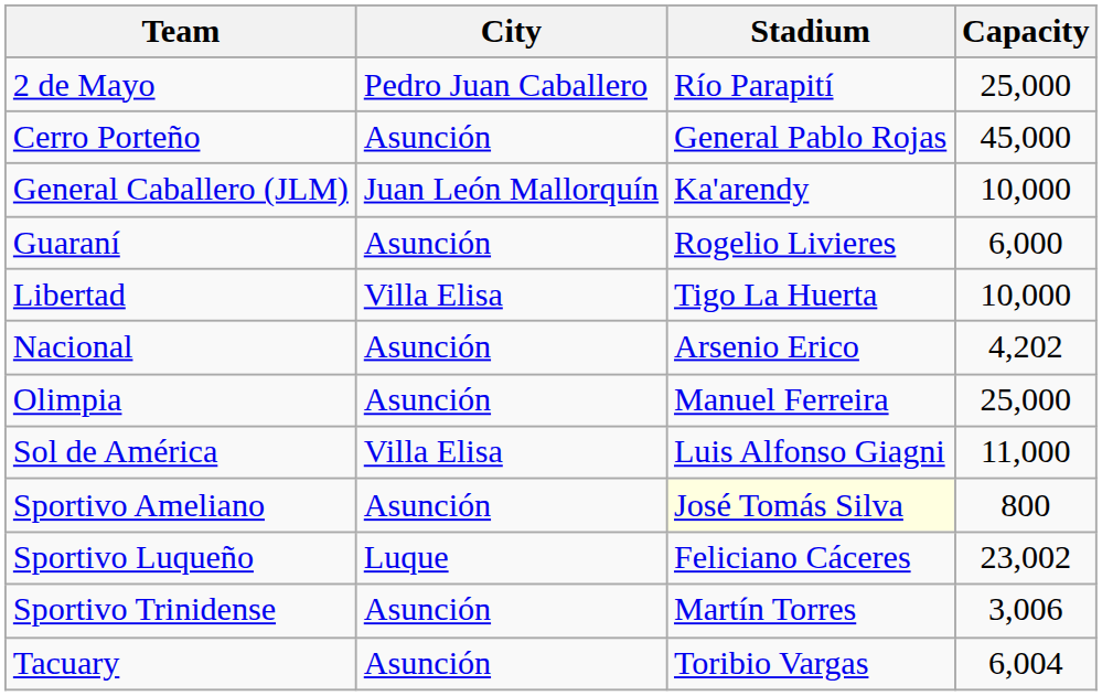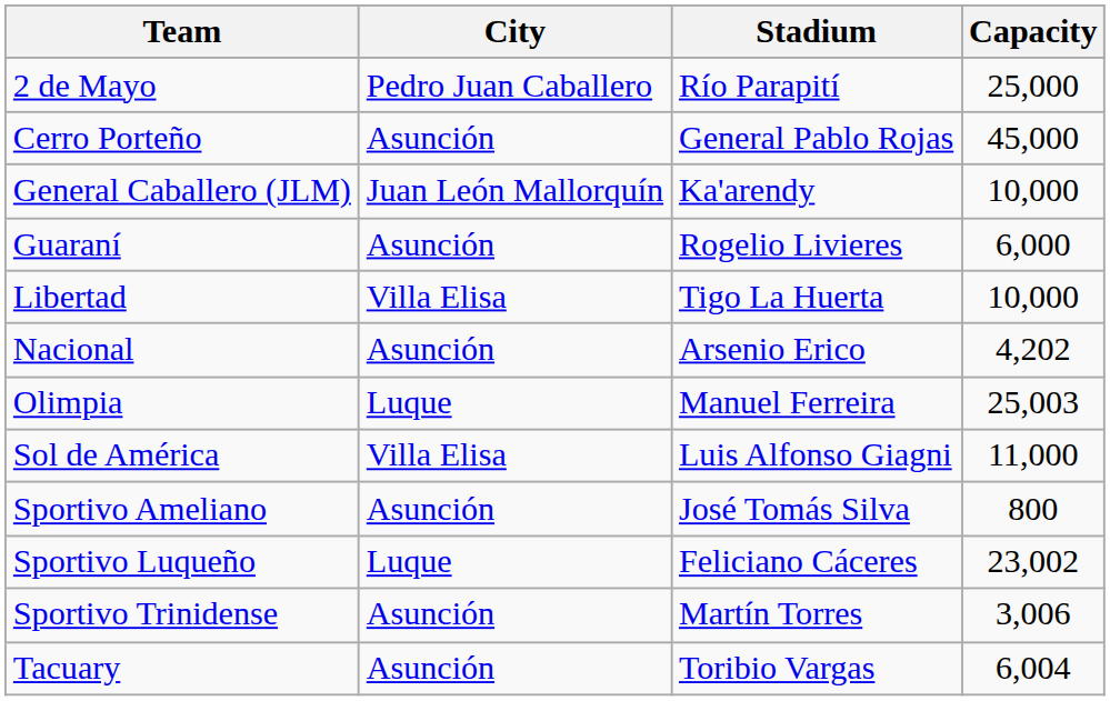Olimpia | City: Asunción -> Luque
Olimpia | Capacity: 25,000 -> 25,003
Sportivo Ameliano | Stadium: lightyellow background -> no background
